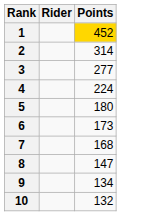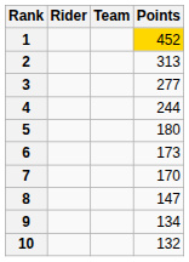+ column: Team
2 | Points: 314 -> 313
4 | Points: 224 -> 244
7 | Points: 168 -> 170
